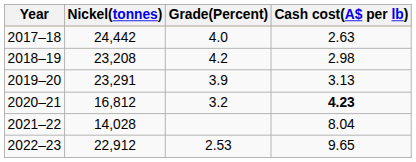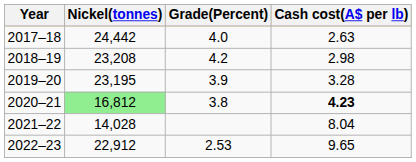2019–20 | Nickel(tonnes): 23,291 -> 23,195
2019–20 | Cash cost(A$ per lb): 3.13 -> 3.28
2020–21 | Nickel(tonnes): no background -> lightgreen background
2020–21 | Grade(Percent): 3.2 -> 3.8
